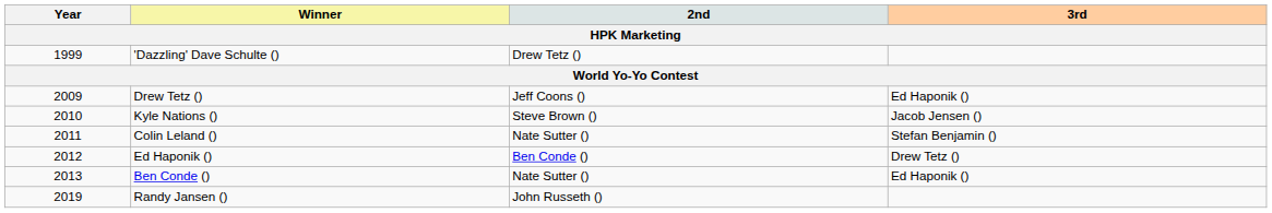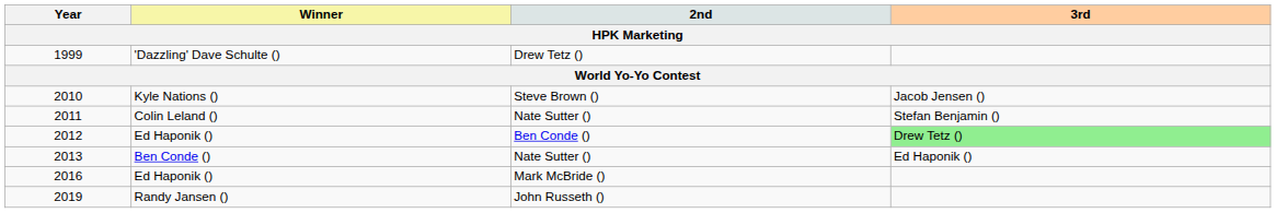- row: 2009 | Drew Tetz () | Jeff Coons () | Ed Haponik ()
2012 | 3rd: no background -> lightgreen background
+ row: 2016 | Ed Haponik () | Mark McBride ()
